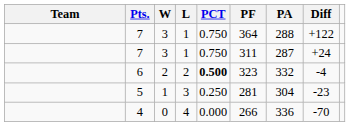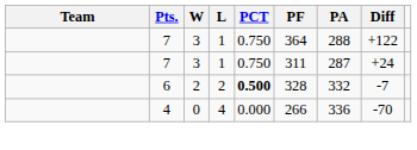6 | PF: 323 -> 328
6 | Diff: -4 -> -7
- row: 5 | 1 | 3 | 0.250 | 281 | 304 | -23
